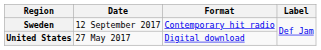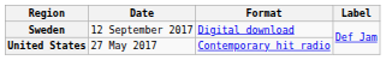Sweden | Format: Contemporary hit radio -> Digital download
United States | Format: Digital download -> Contemporary hit radio
